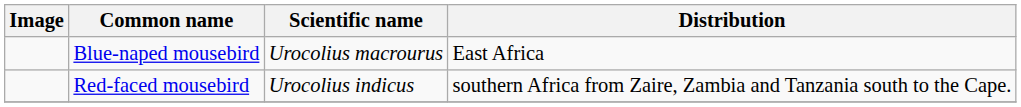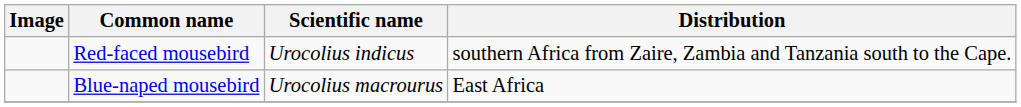rows swapped: Blue-naped mousebird <-> Red-faced mousebird
